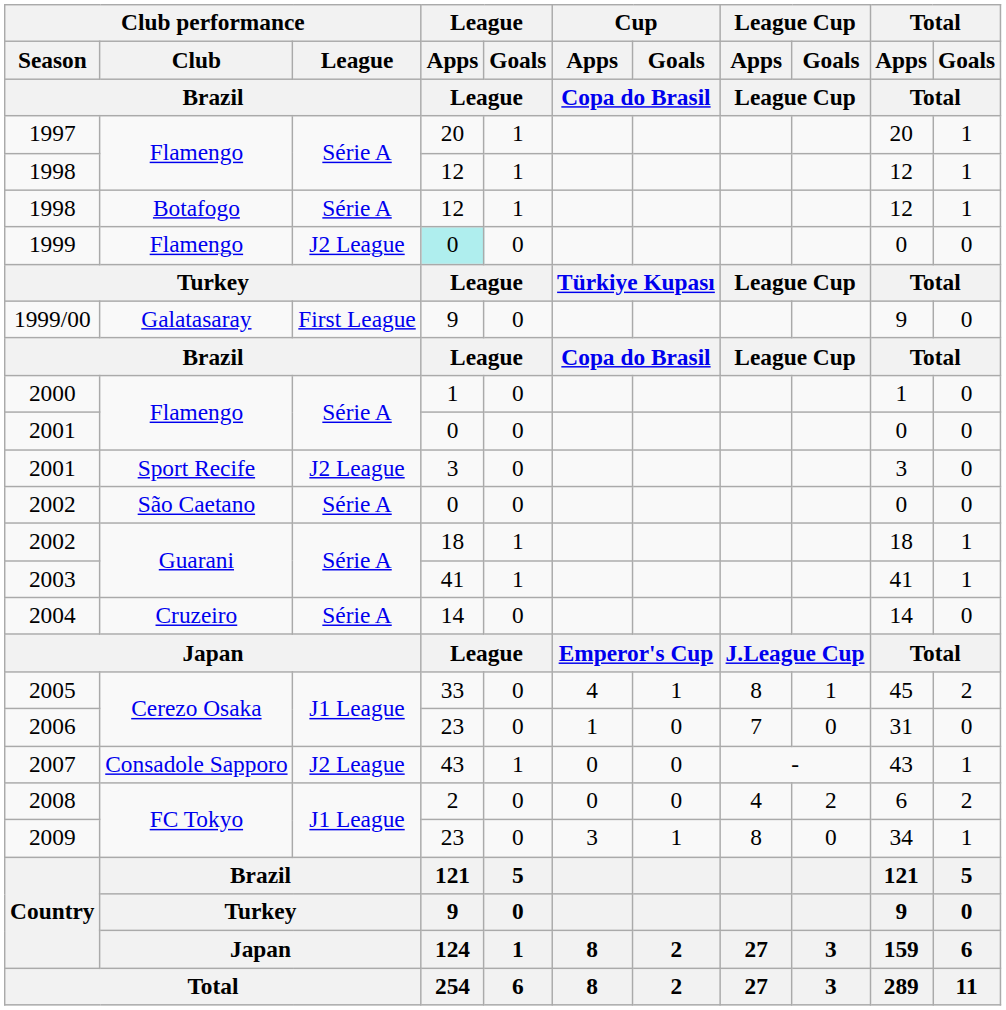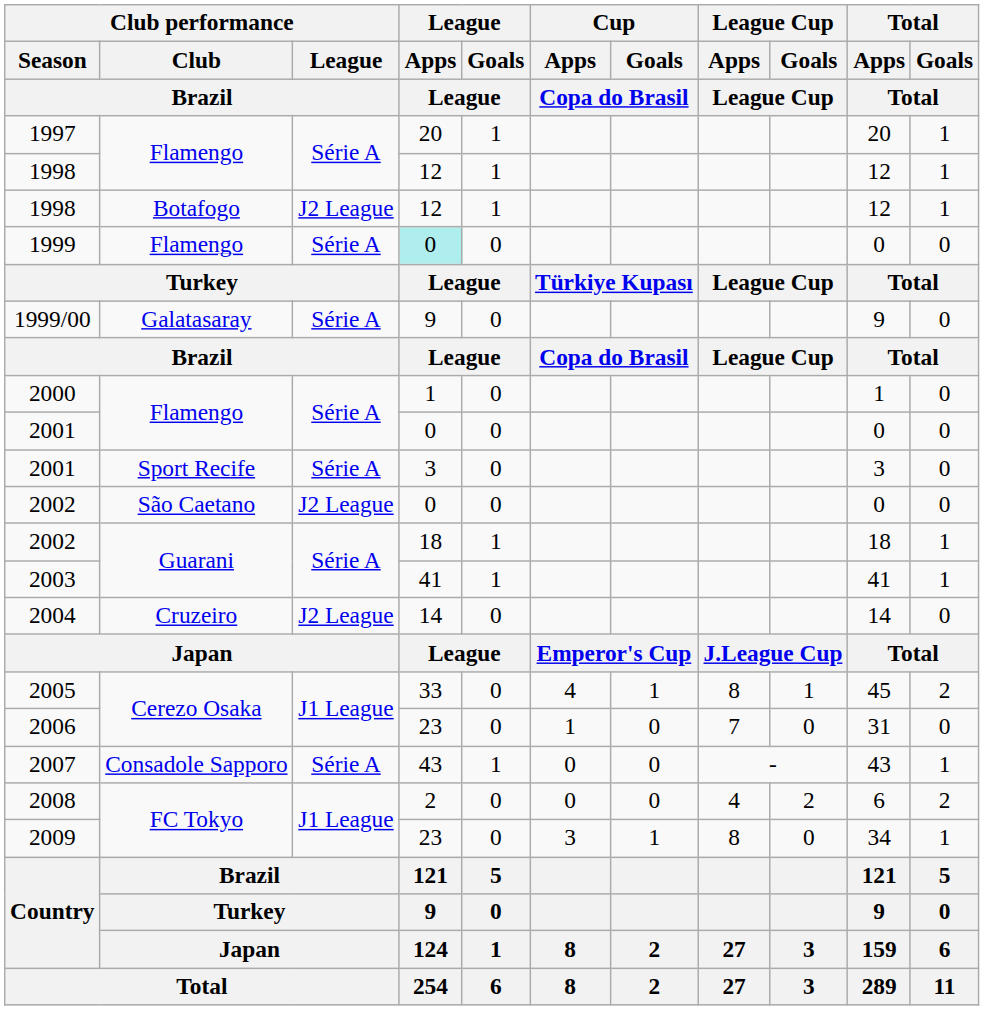1998 / Botafogo | Club performance / League / Brazil: Série A -> J2 League
1999 | Club performance / League / Brazil: J2 League -> Série A
1999/00 | Club performance / League / Brazil: First League -> Série A
2001 / Sport Recife | Club performance / League / Brazil: J2 League -> Série A
2002 / São Caetano | Club performance / League / Brazil: Série A -> J2 League
2004 | Club performance / League / Brazil: Série A -> J2 League
2007 | Club performance / League / Brazil: J2 League -> Série A
